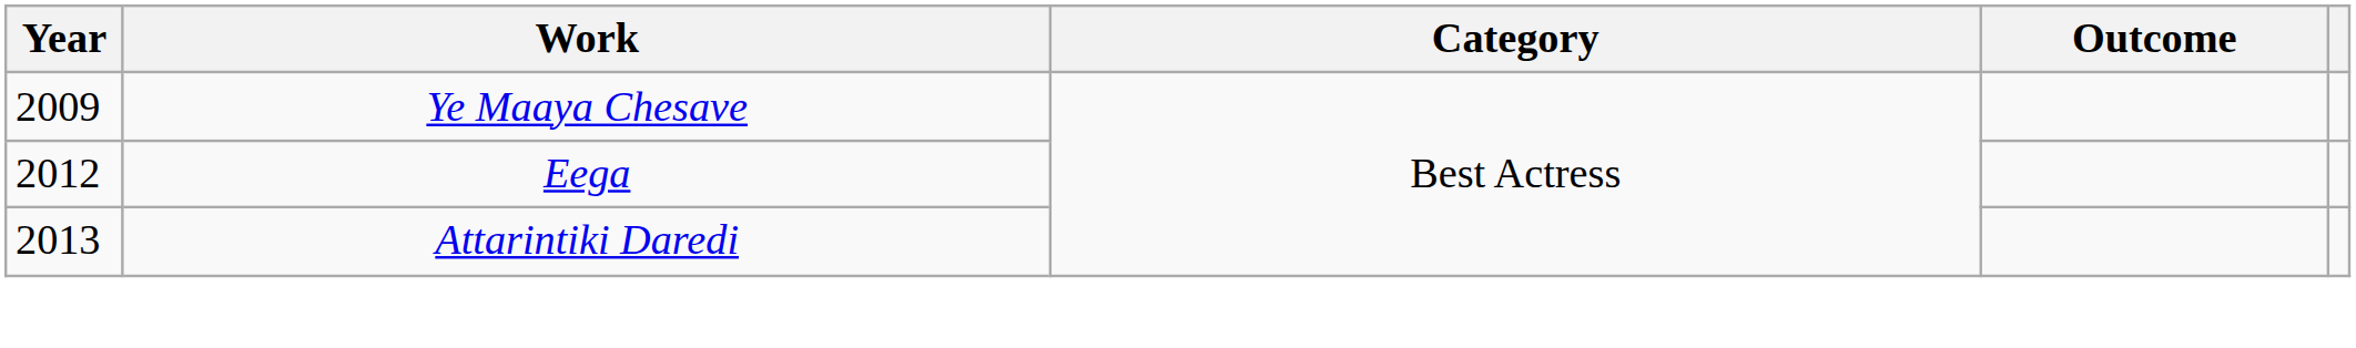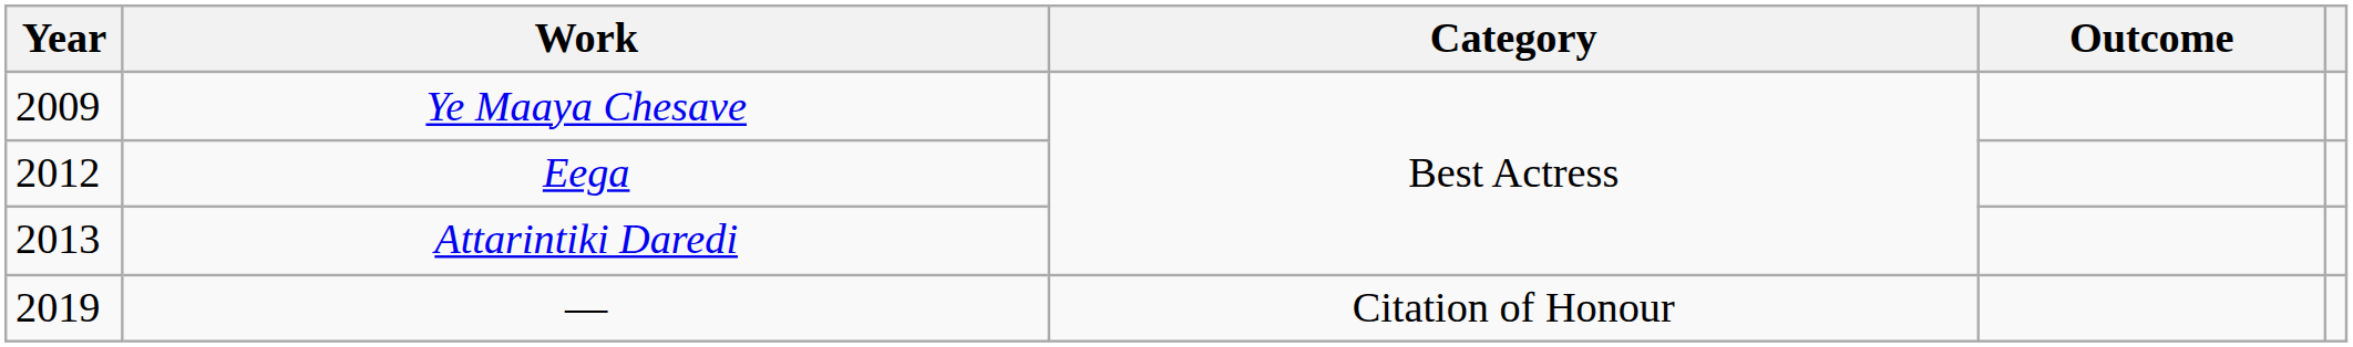+ row: 2019 | — | Citation of Honour
